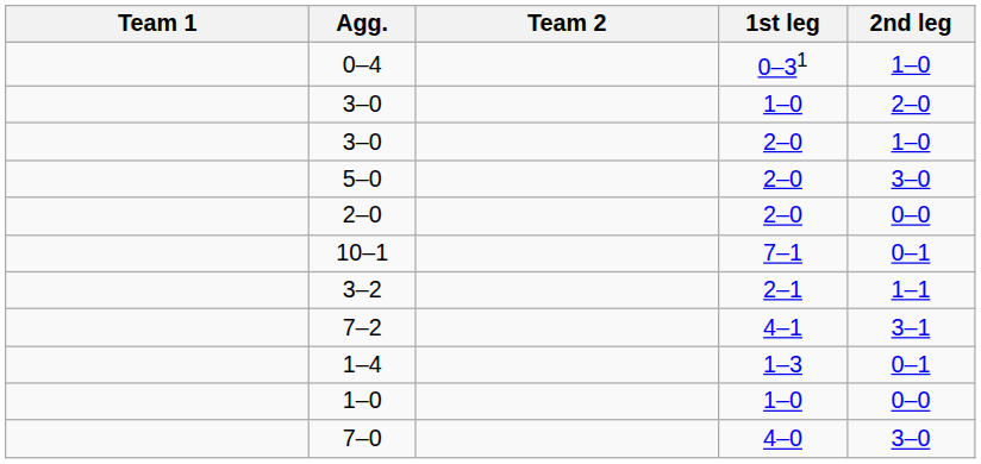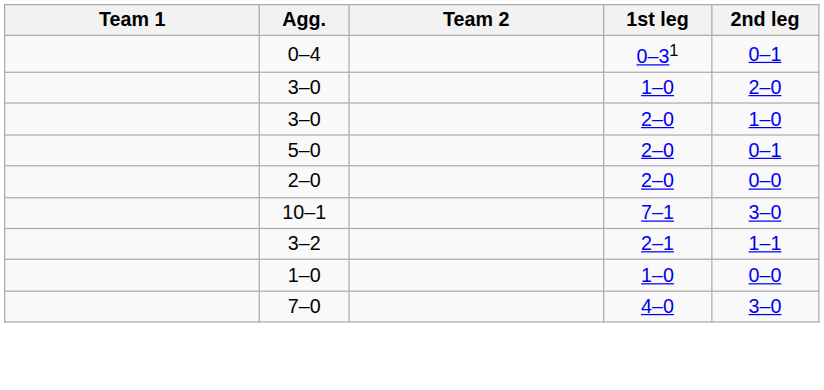0–4 | 2nd leg: 1–0 -> 0–1
5–0 | 2nd leg: 3–0 -> 0–1
10–1 | 2nd leg: 0–1 -> 3–0
- row: 7–2 | 4–1 | 3–1
- row: 1–4 | 1–3 | 0–1
